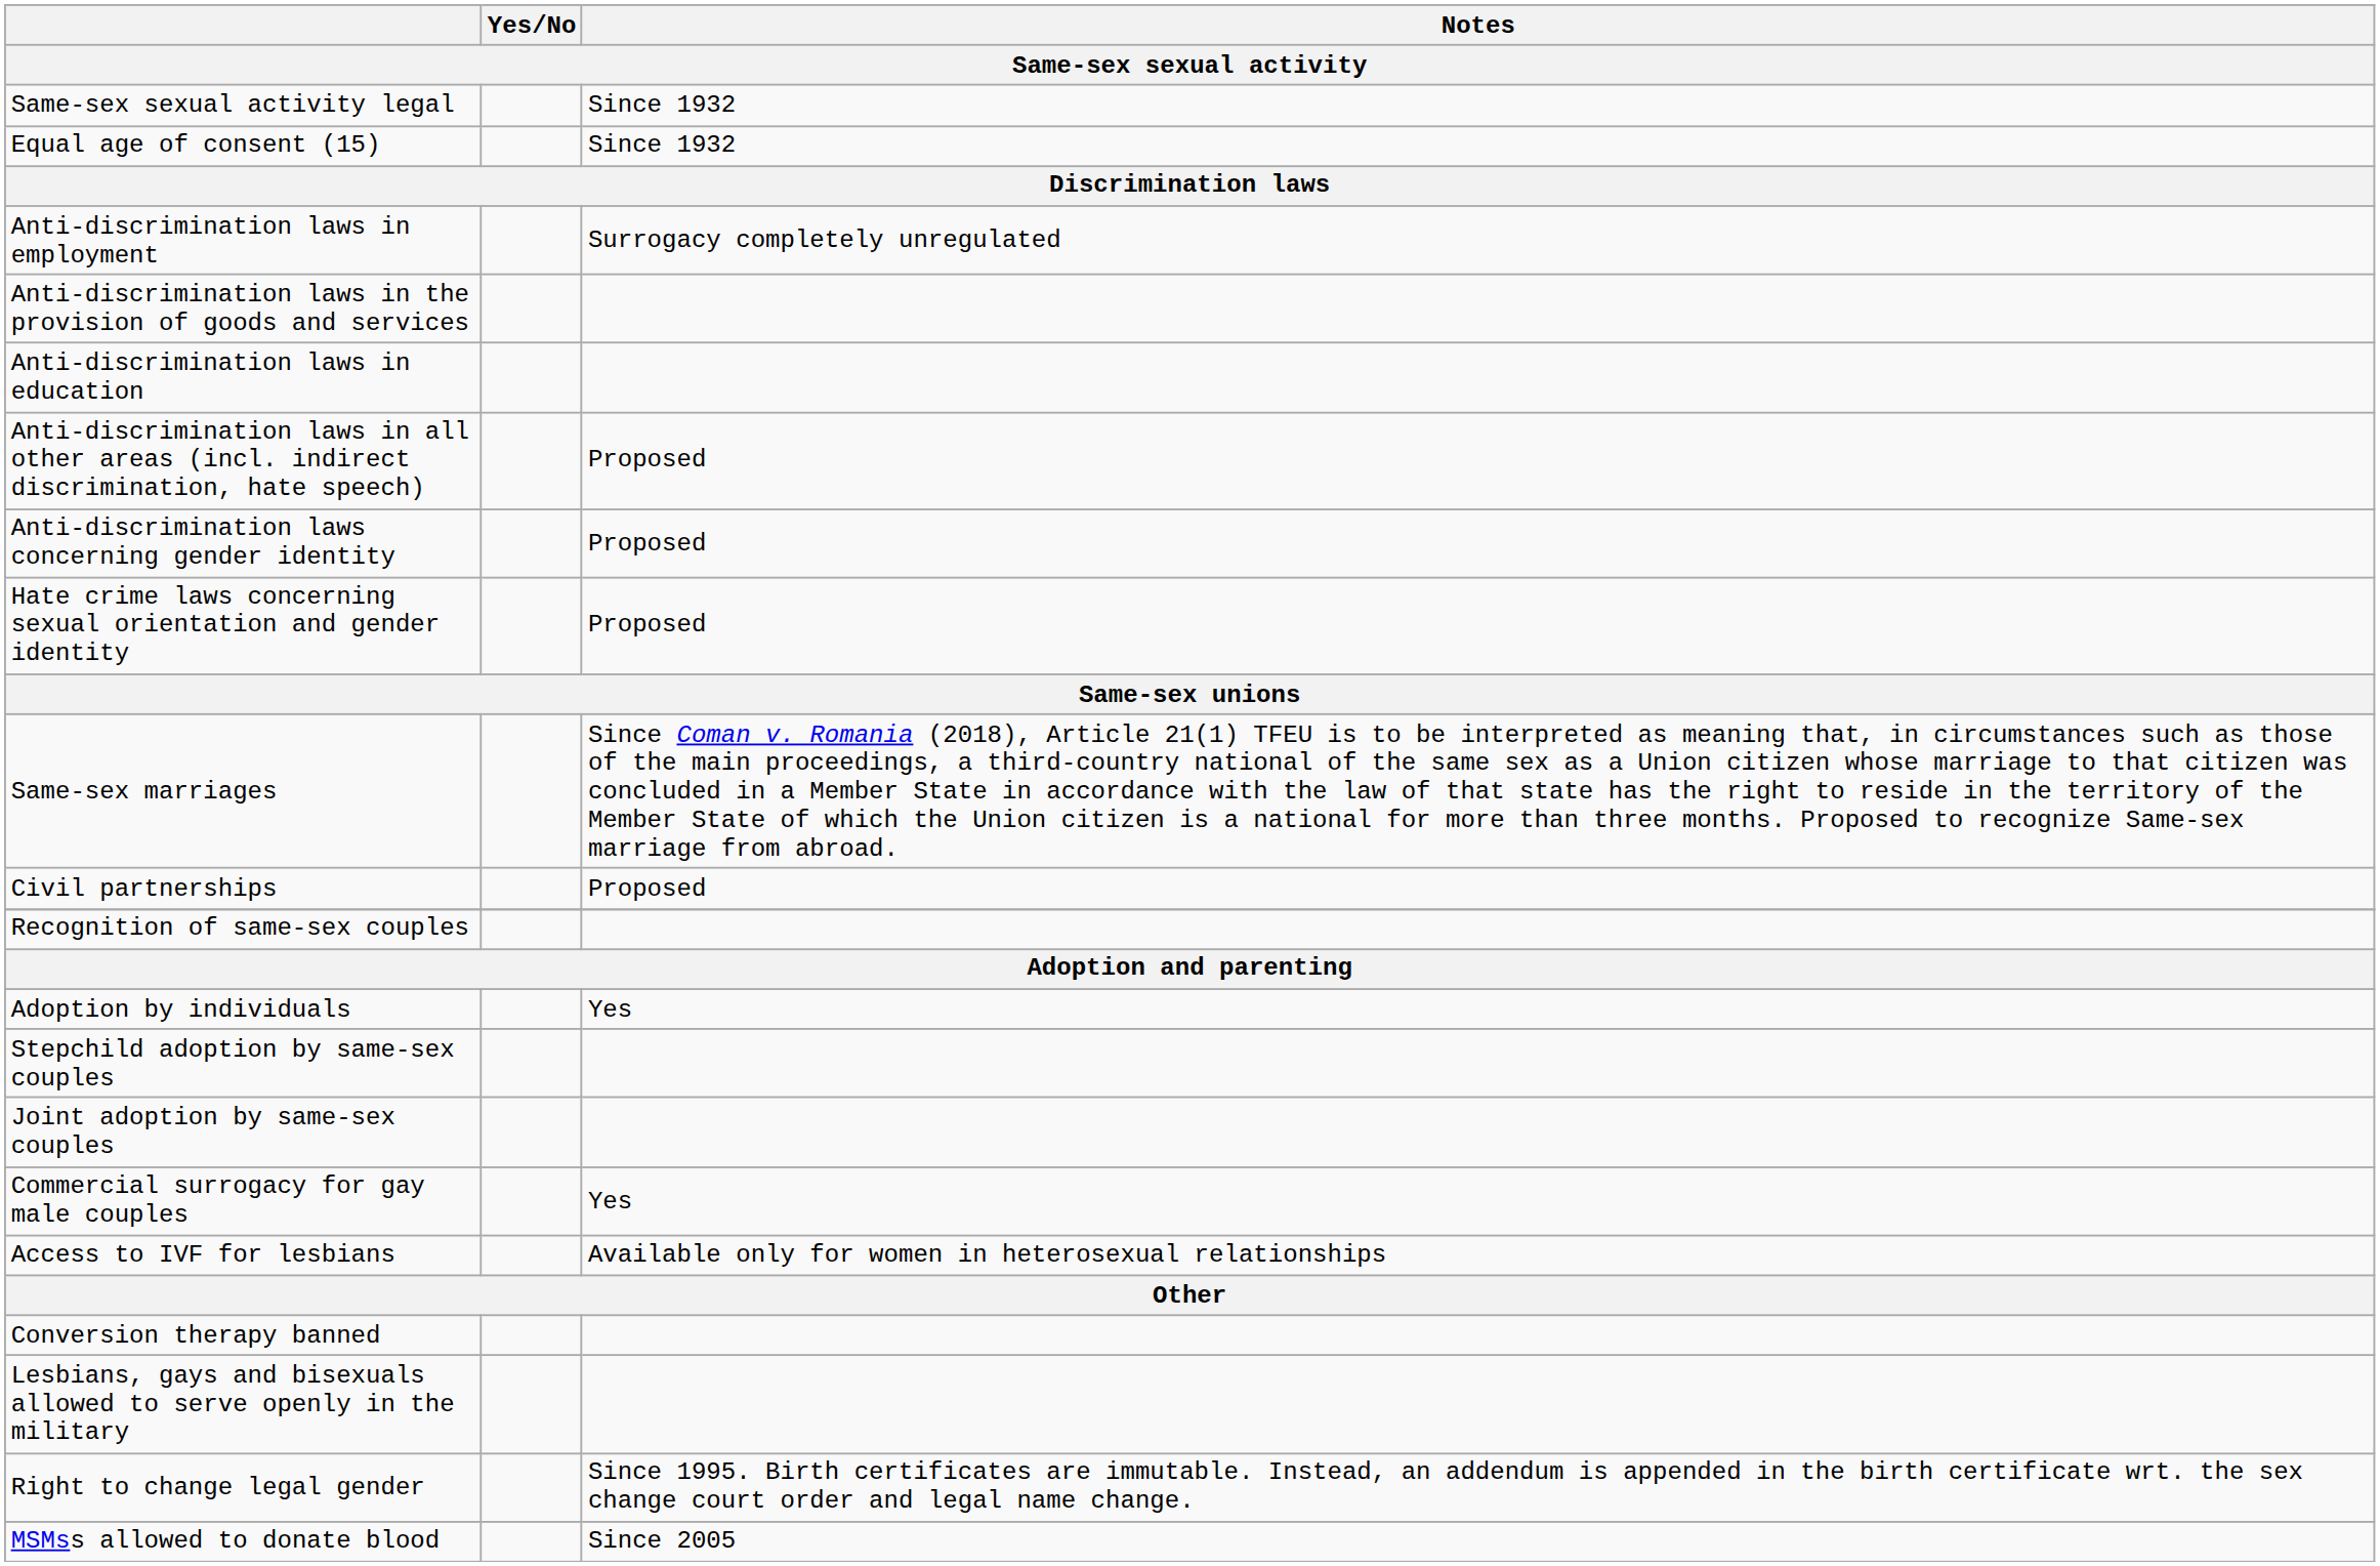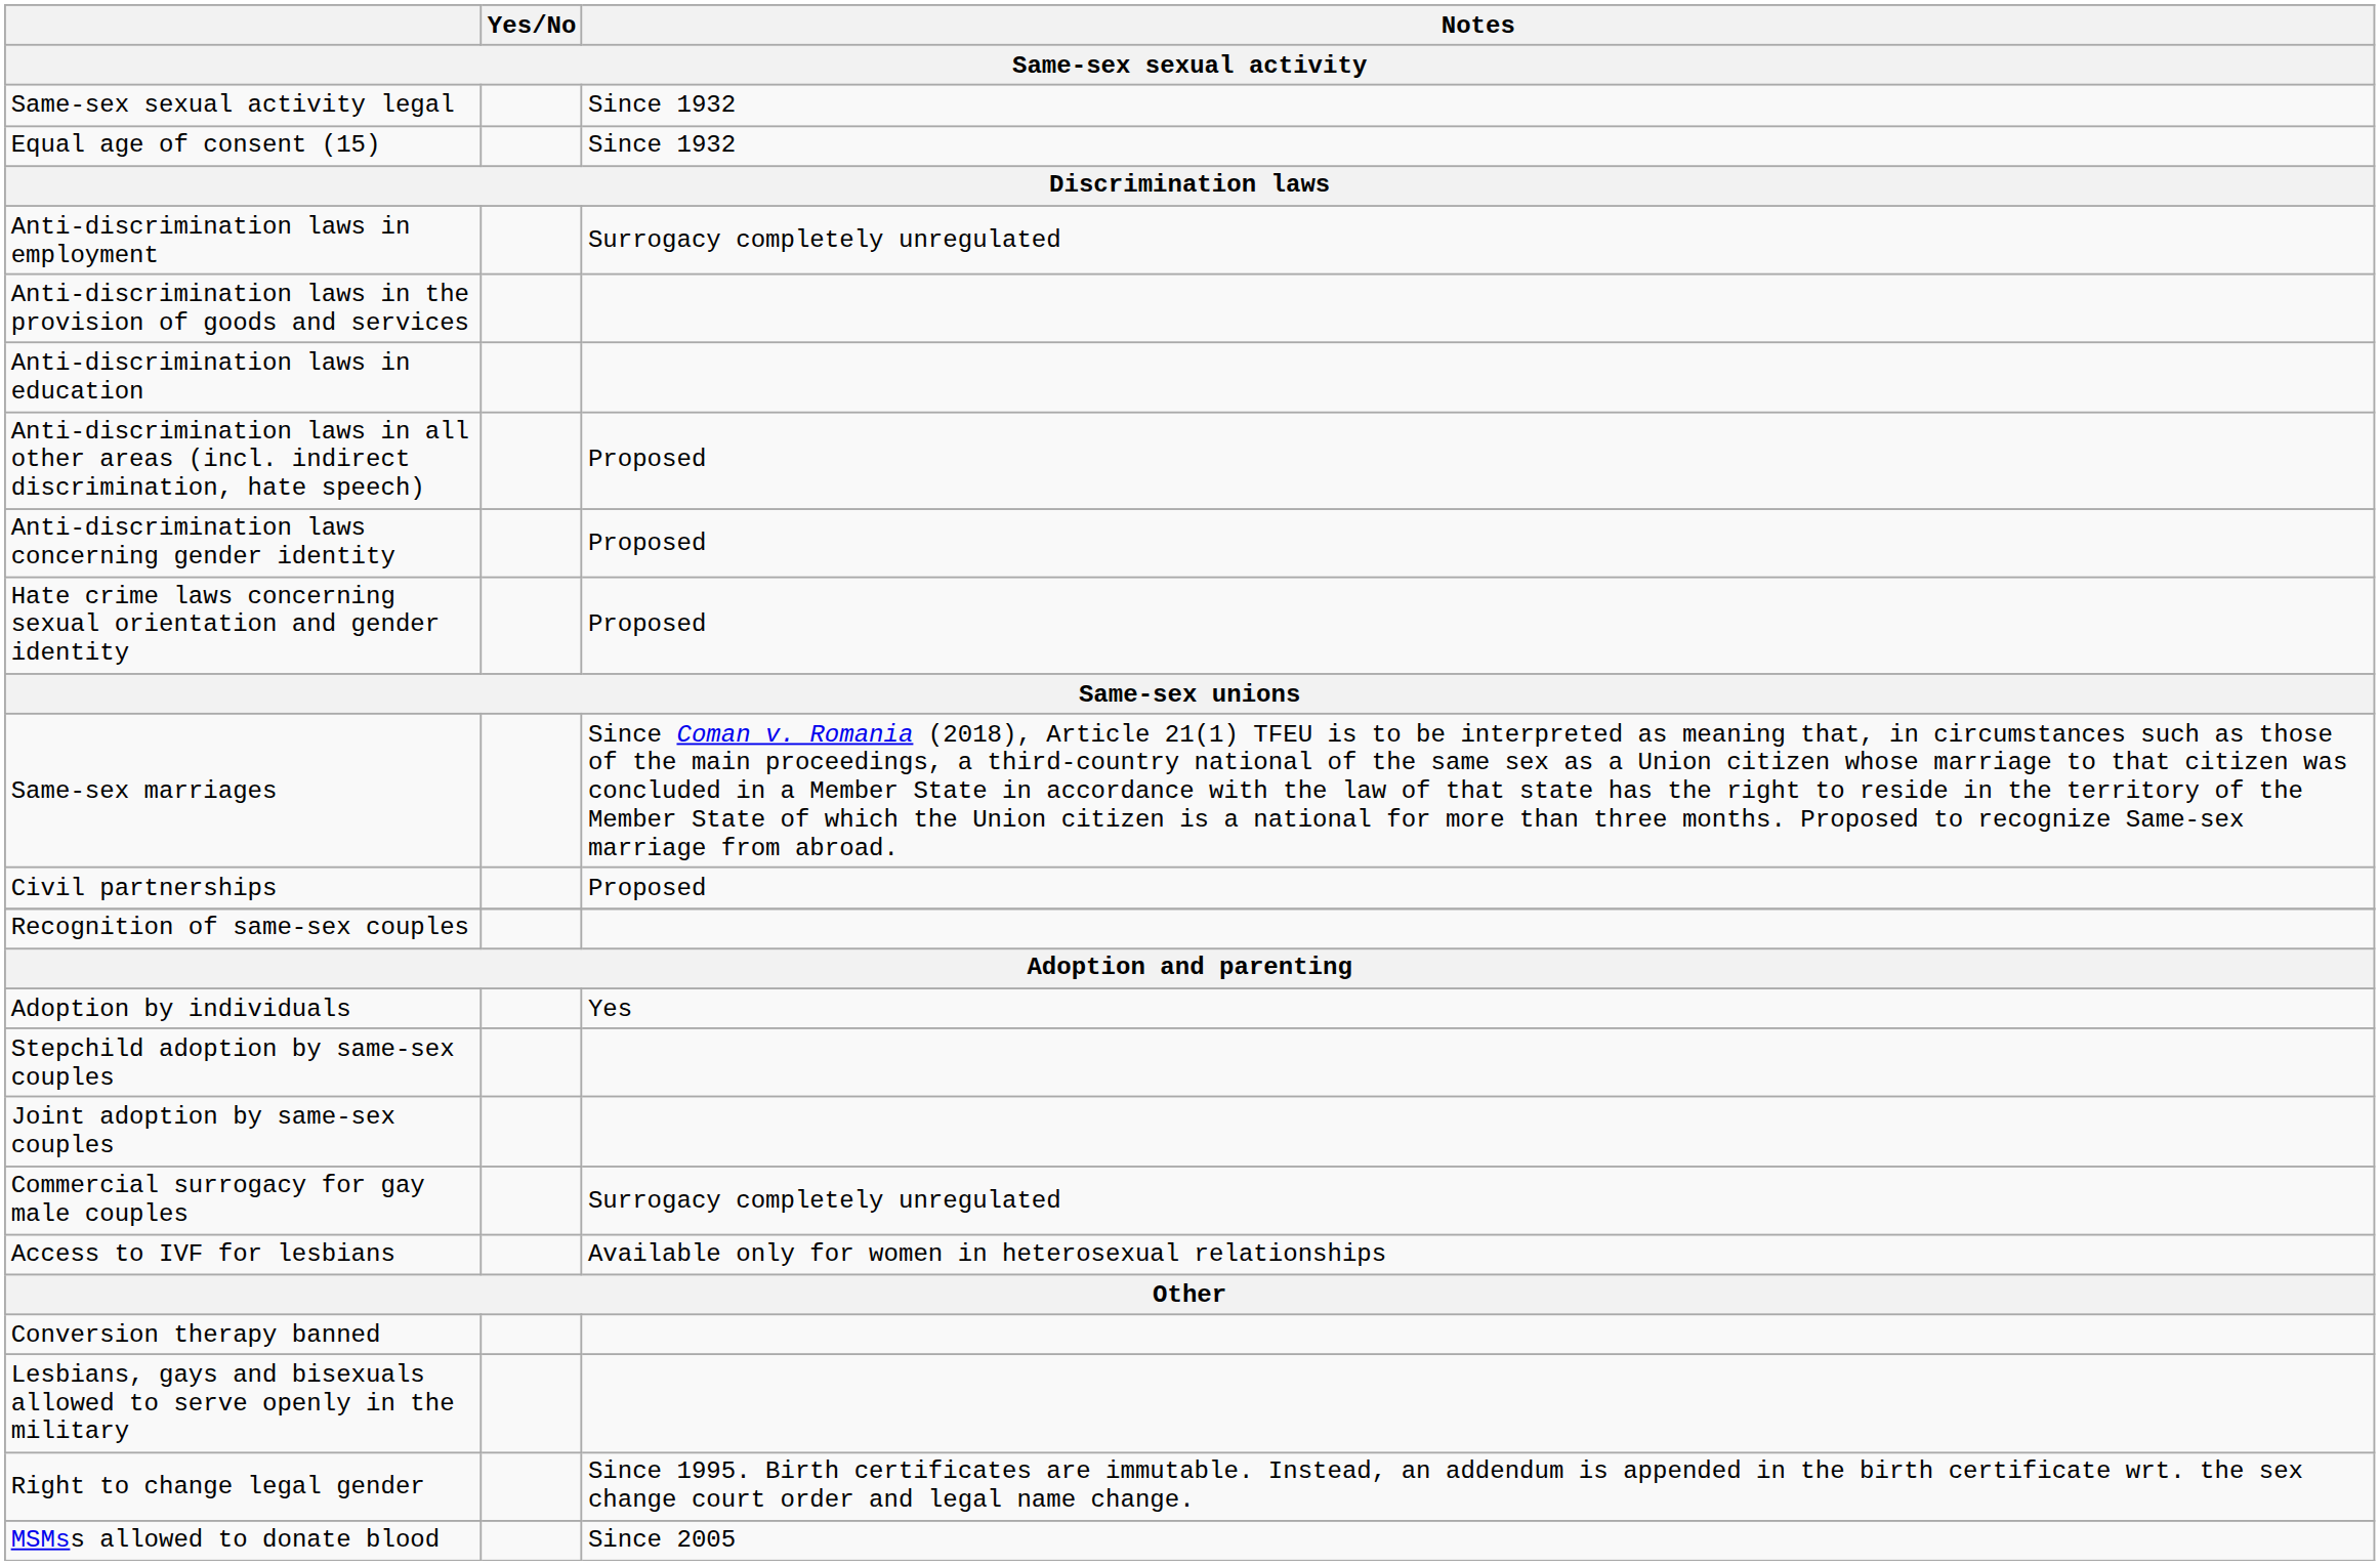Commercial surrogacy for gay male couples | Notes: Yes -> Surrogacy completely unregulated
